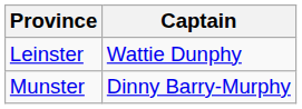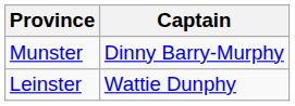rows swapped: Leinster <-> Munster
